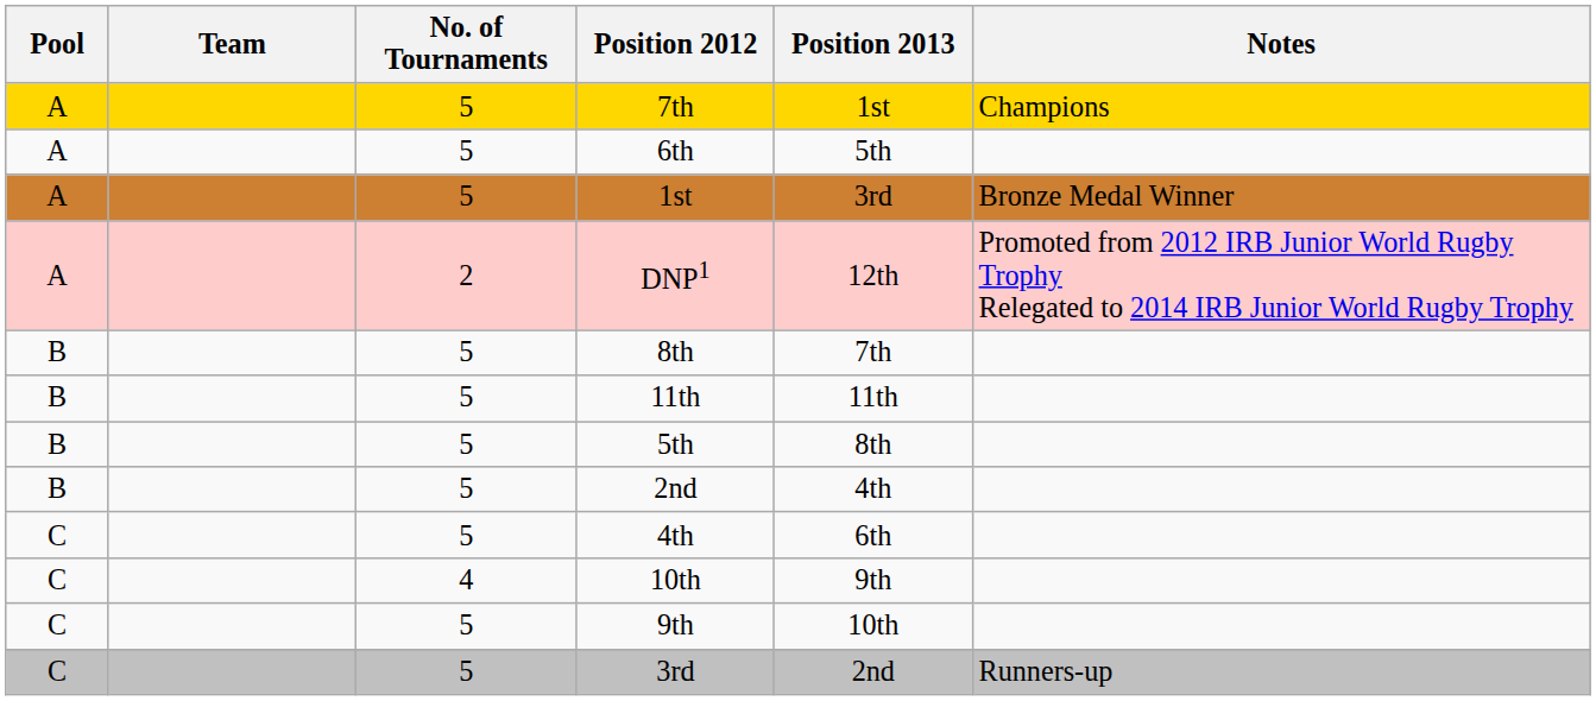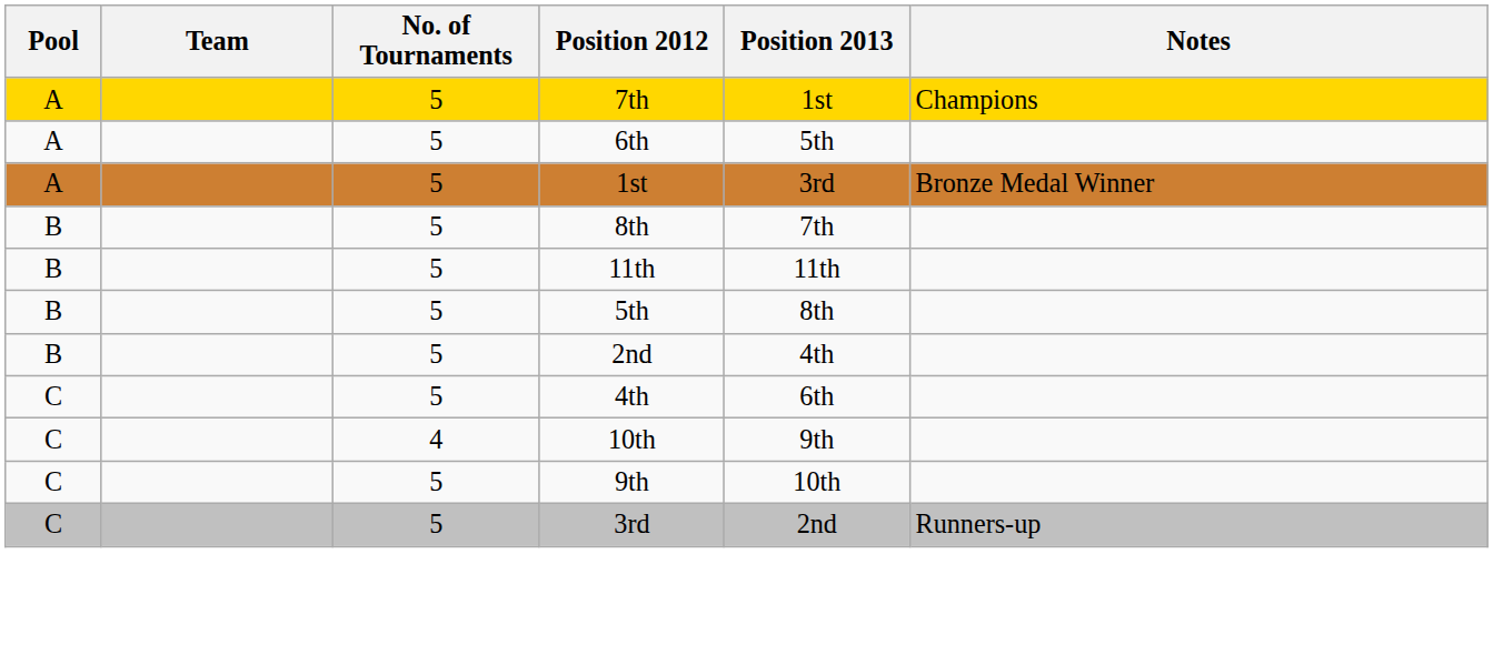- row: A | 2 | DNP1 | 12th | Promoted from 2012 IRB Junior World Rugby Trophy Relegated to 2014 IRB Junior World Rugby Trophy
